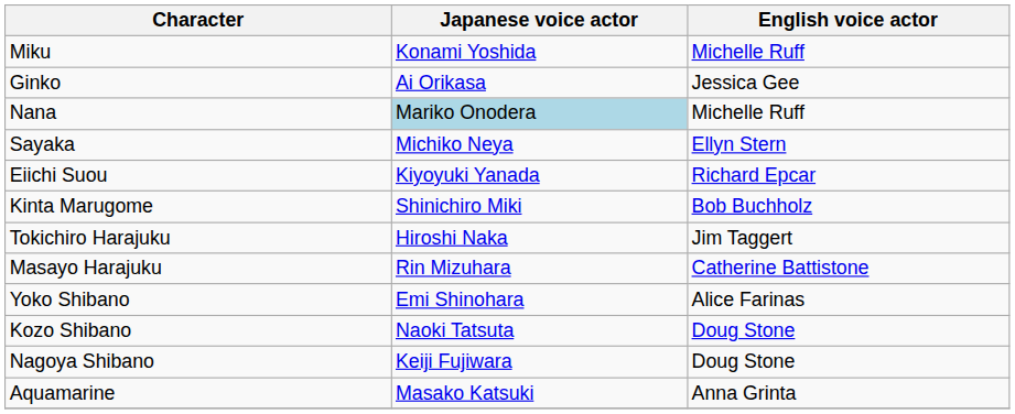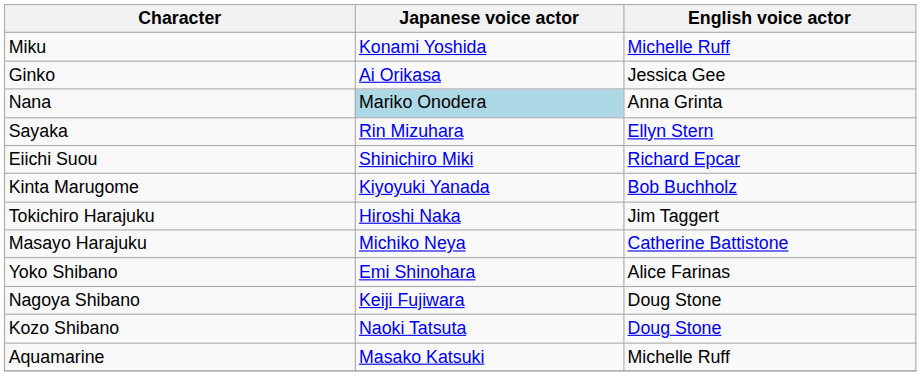Nana | English voice actor: Michelle Ruff -> Anna Grinta
Sayaka | Japanese voice actor: Michiko Neya -> Rin Mizuhara
Eiichi Suou | Japanese voice actor: Kiyoyuki Yanada -> Shinichiro Miki
Kinta Marugome | Japanese voice actor: Shinichiro Miki -> Kiyoyuki Yanada
Masayo Harajuku | Japanese voice actor: Rin Mizuhara -> Michiko Neya
rows swapped: Kozo Shibano <-> Nagoya Shibano
Aquamarine | English voice actor: Anna Grinta -> Michelle Ruff
